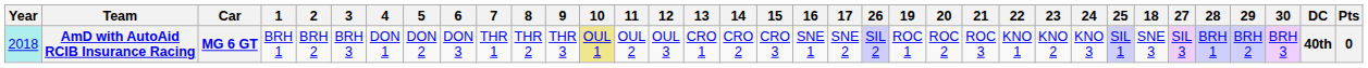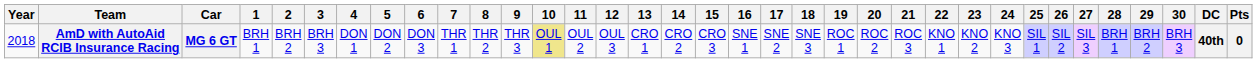columns swapped: 18 <-> 26
AmD with AutoAid RCIB Insurance Racing | Year: paleturquoise background -> no background
